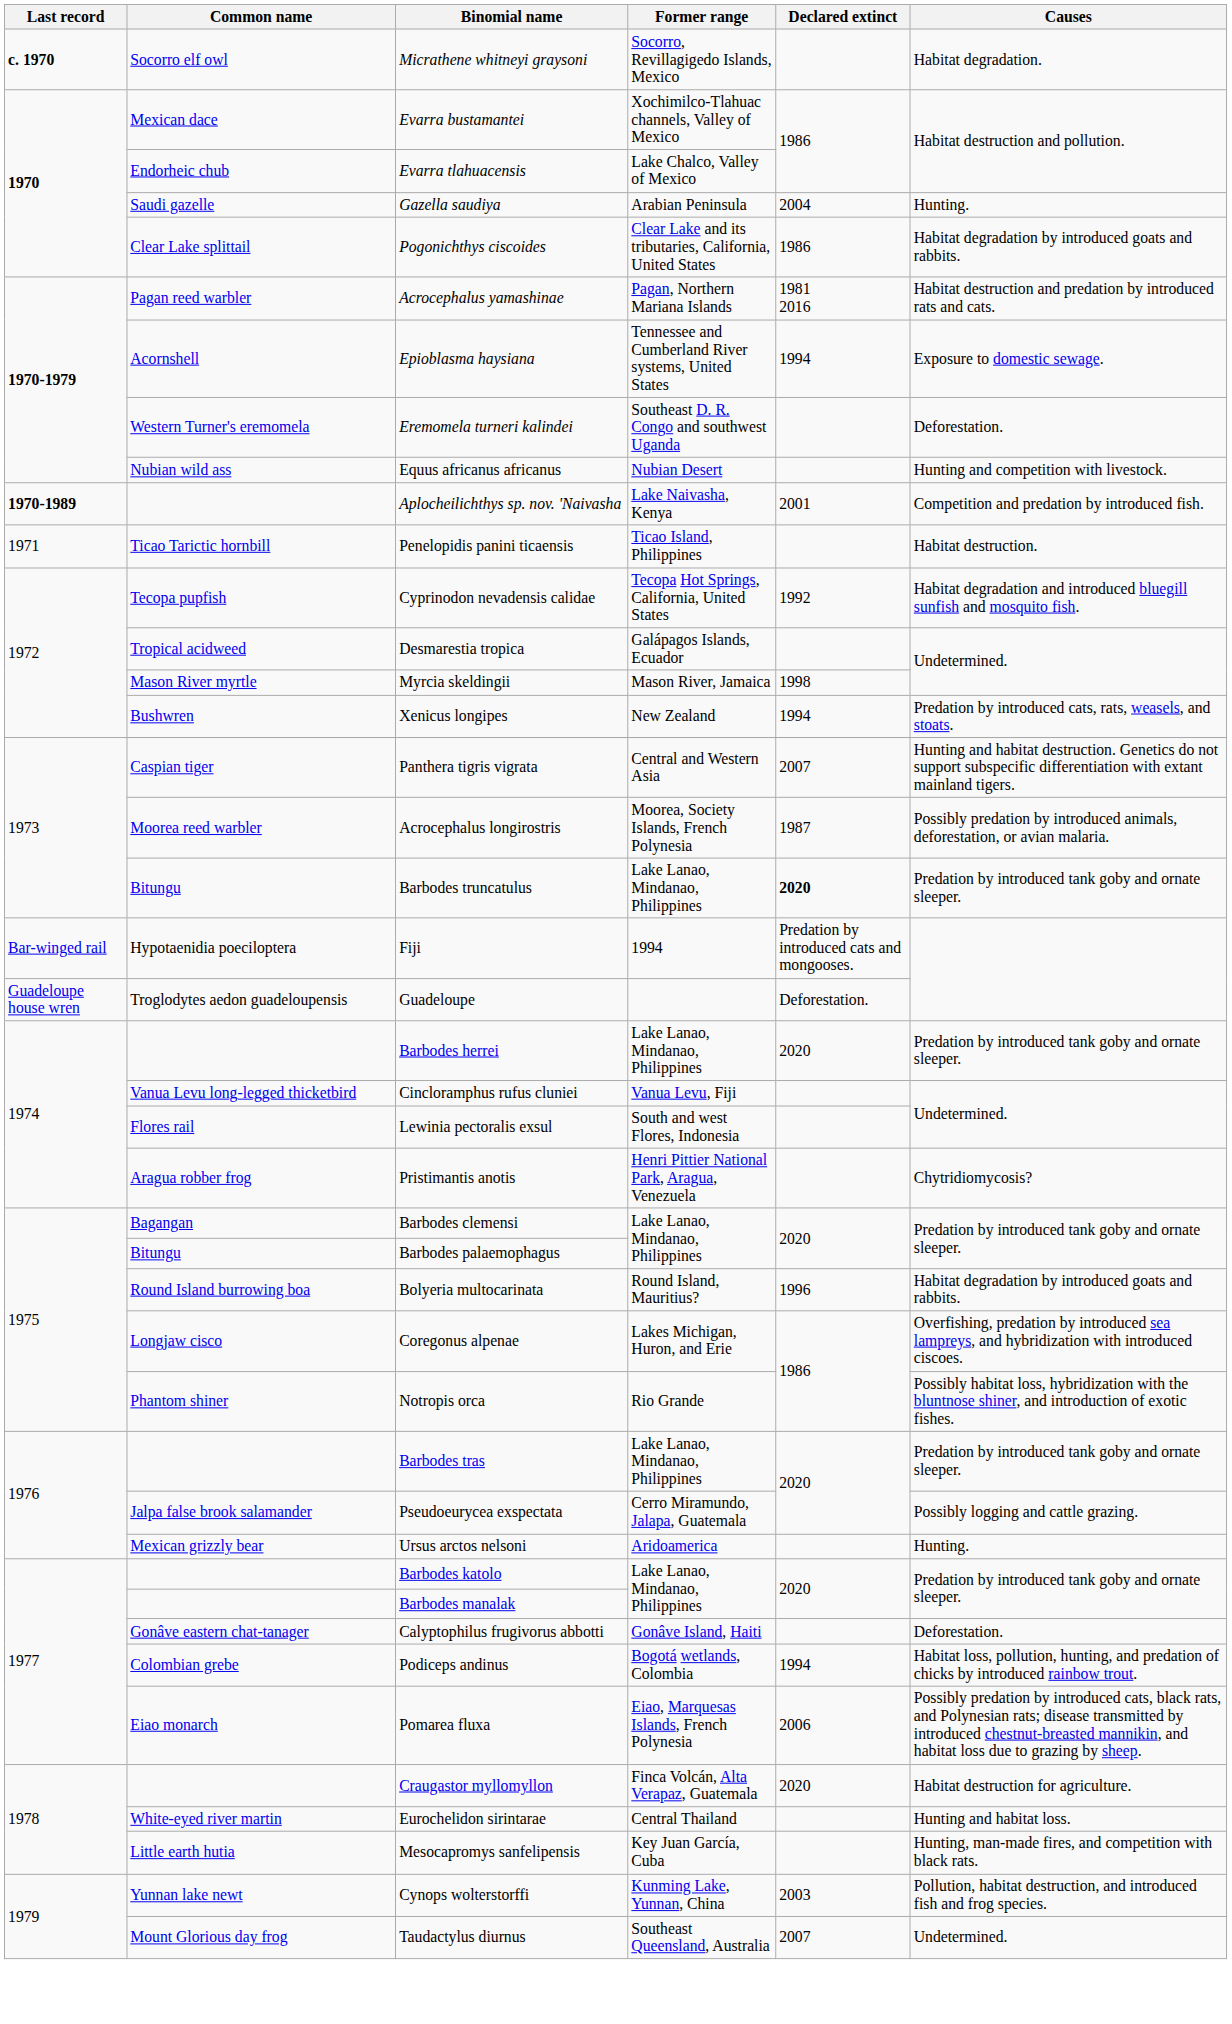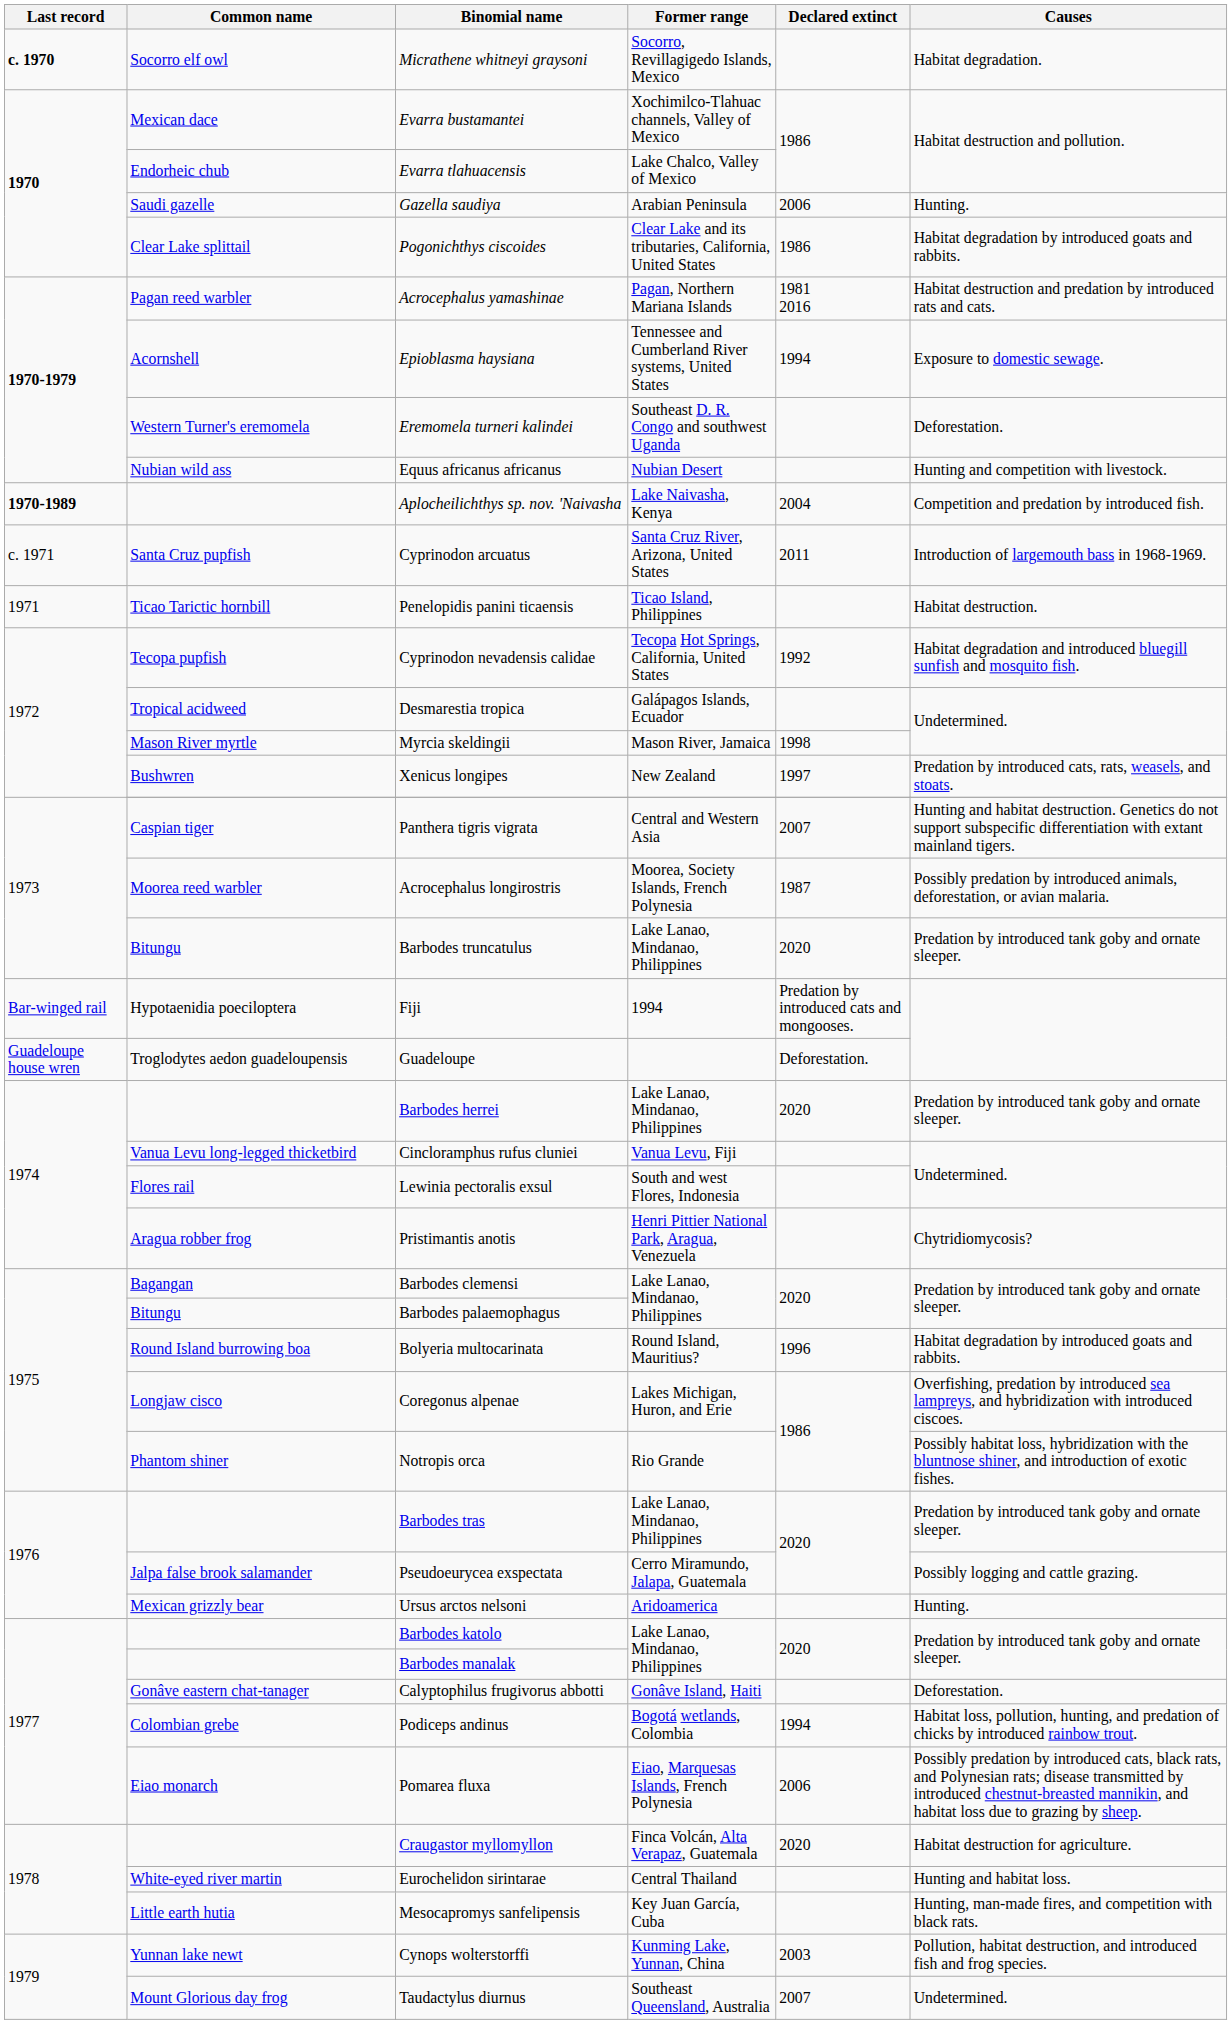Gazella saudiya | Declared extinct: 2004 -> 2006
Aplocheilichthys sp. nov. 'Naivasha | Declared extinct: 2001 -> 2004
+ row: c. 1971 | Santa Cruz pupfish | Cyprinodon arcuatus | Santa Cruz River, Arizona, United States | 2011 | Introduction of largemouth bass in 1968-1969.
Xenicus longipes | Declared extinct: 1994 -> 1997
Barbodes truncatulus | Declared extinct: bold -> normal
